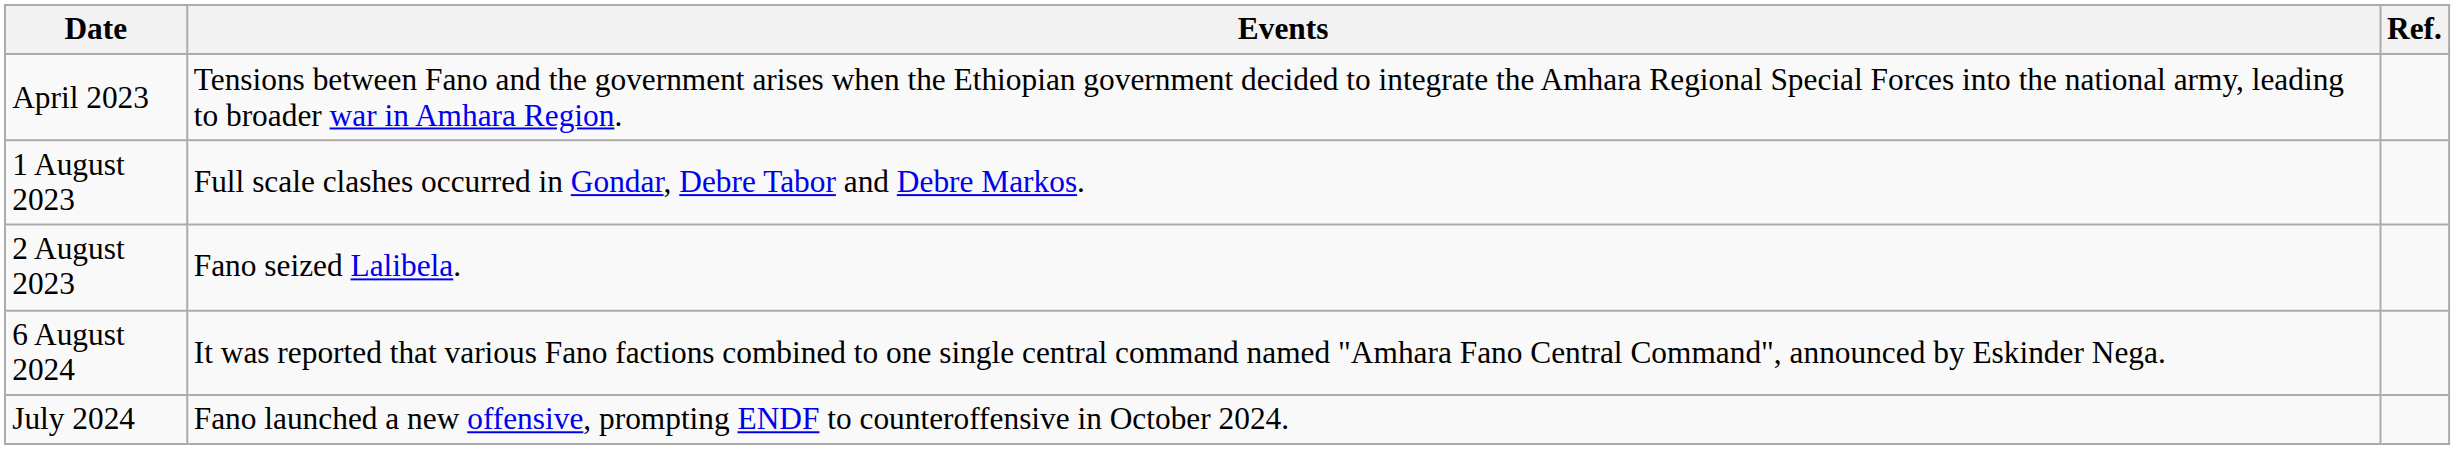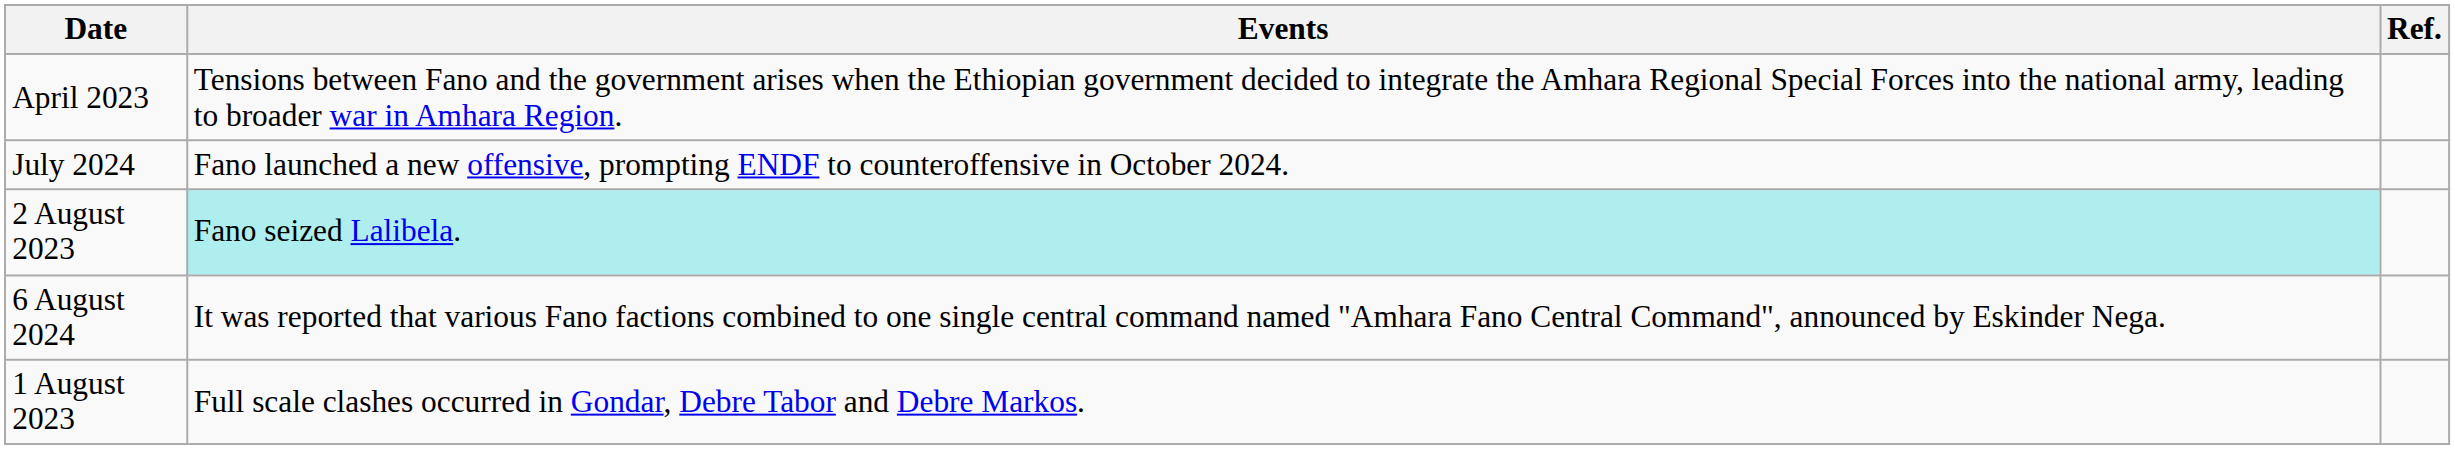rows swapped: 1 August 2023 <-> July 2024
2 August 2023 | Events: no background -> paleturquoise background
